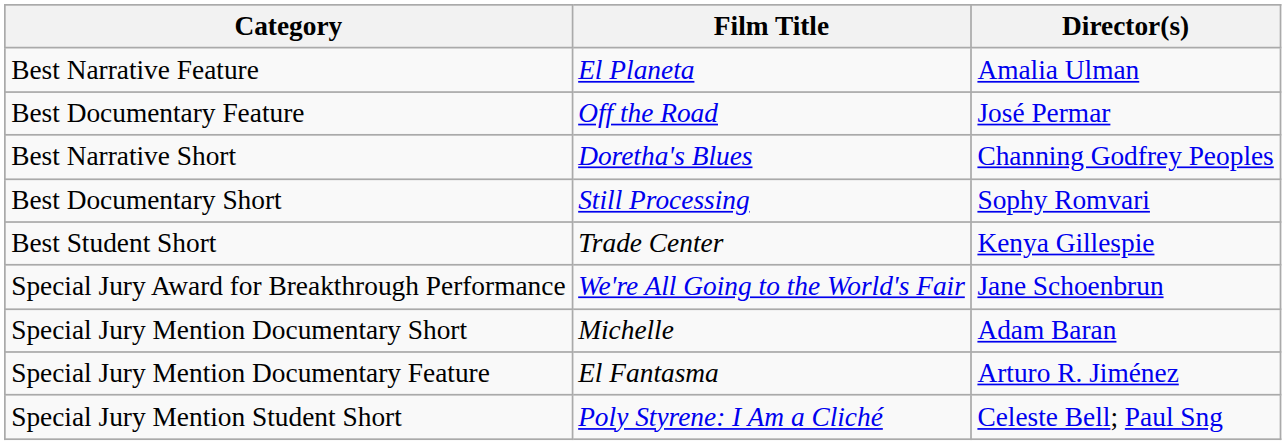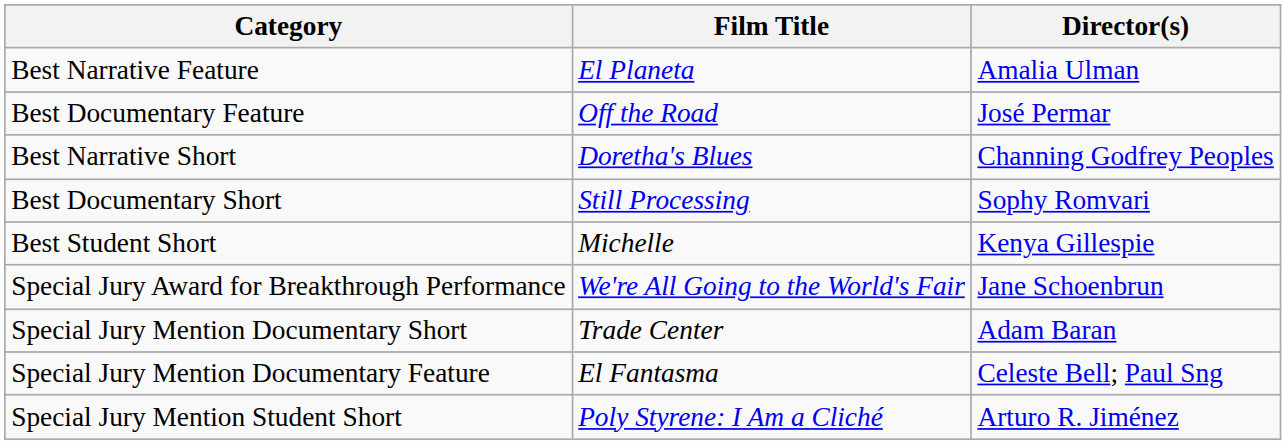Best Student Short | Film Title: Trade Center -> Michelle
Special Jury Mention Documentary Short | Film Title: Michelle -> Trade Center
Special Jury Mention Documentary Feature | Director(s): Arturo R. Jiménez -> Celeste Bell; Paul Sng
Special Jury Mention Student Short | Director(s): Celeste Bell; Paul Sng -> Arturo R. Jiménez
